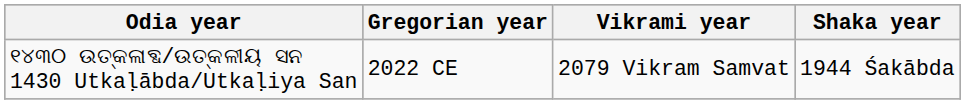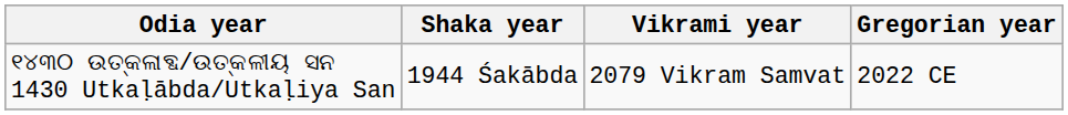columns swapped: Shaka year <-> Gregorian year
